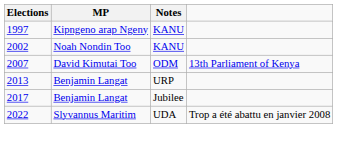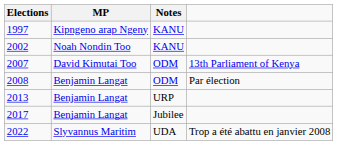+ row: 2008 | Benjamin Langat | ODM | Par élection
